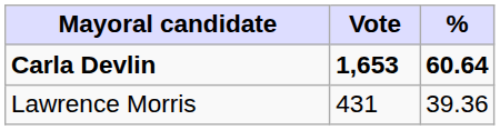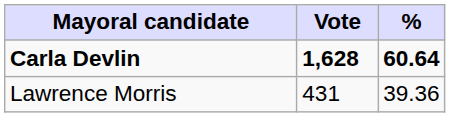Carla Devlin | Vote: 1,653 -> 1,628
